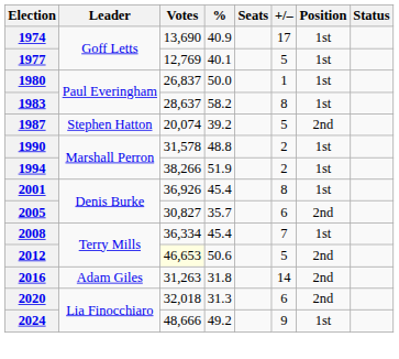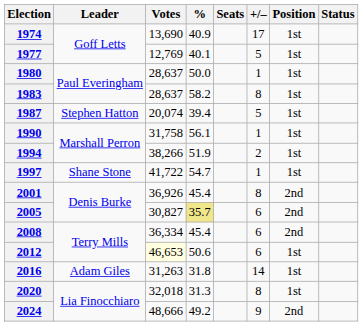1980 | Votes: 26,837 -> 28,637
1987 | %: 39.2 -> 39.4
1987 | Position: 2nd -> 1st
1990 | Votes: 31,578 -> 31,758
1990 | %: 48.8 -> 56.1
1990 | +/–: 2 -> 1
+ row: 1997 | Shane Stone | 41,722 | 54.7 | 1 | 1st
2001 | Position: 1st -> 2nd
2005 | %: no background -> khaki background
2008 | +/–: 7 -> 6
2008 | Position: 1st -> 2nd
2012 | +/–: 5 -> 6
2012 | Position: 2nd -> 1st
2016 | Position: 2nd -> 1st
2020 | +/–: 6 -> 8
2020 | Position: 2nd -> 1st
2024 | Position: 1st -> 2nd
